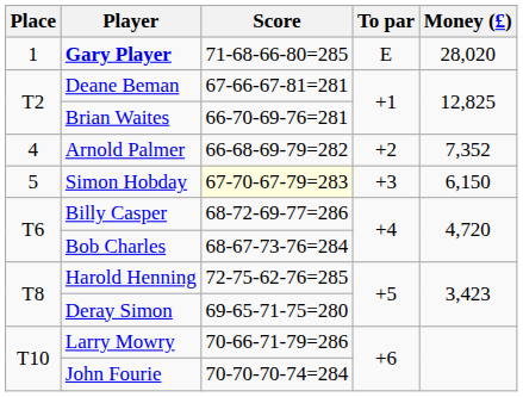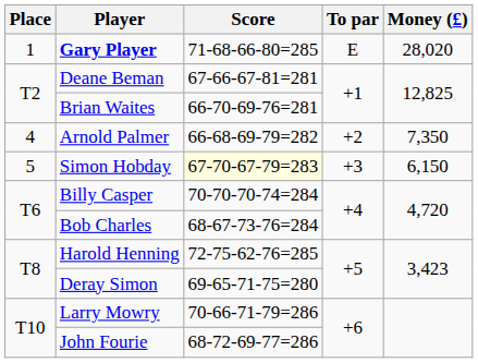Arnold Palmer | Money (£): 7,352 -> 7,350
Billy Casper | Score: 68-72-69-77=286 -> 70-70-70-74=284
John Fourie | Score: 70-70-70-74=284 -> 68-72-69-77=286
